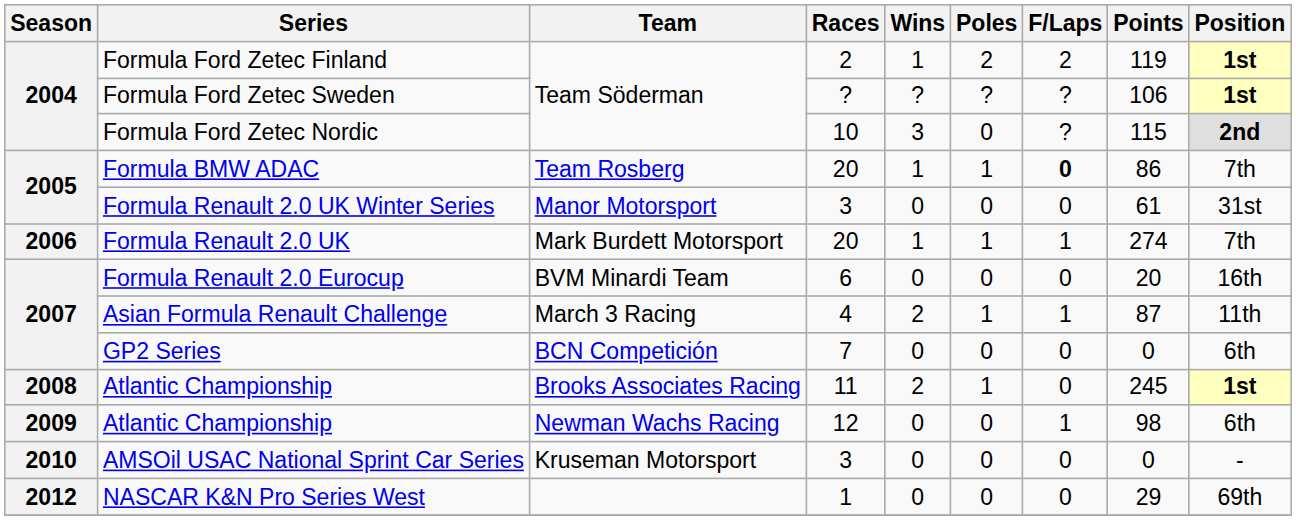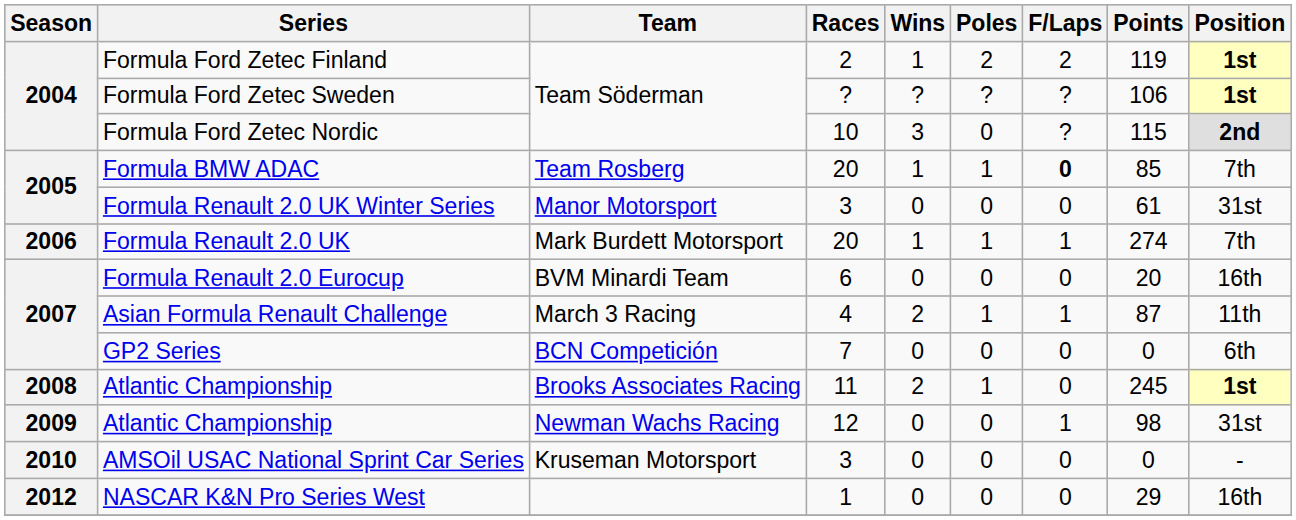Formula BMW ADAC | Points: 86 -> 85
Atlantic Championship / Newman Wachs Racing | Position: 6th -> 31st
NASCAR K&N Pro Series West | Position: 69th -> 16th
